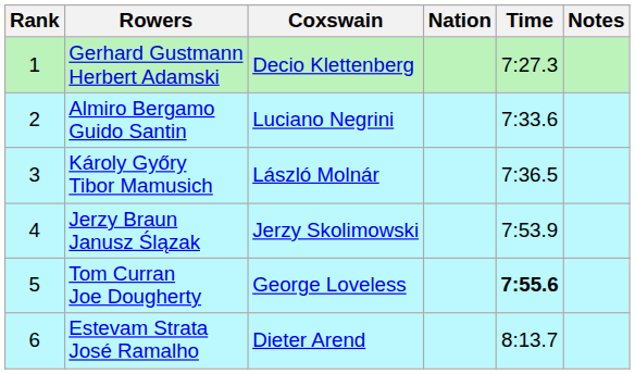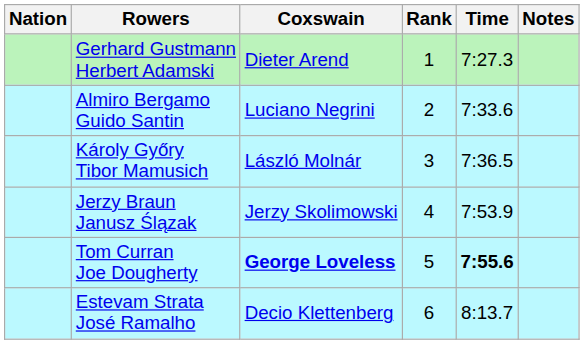columns swapped: Rank <-> Nation
Gerhard Gustmann Herbert Adamski | Coxswain: Decio Klettenberg -> Dieter Arend
Tom Curran Joe Dougherty | Coxswain: normal -> bold
Estevam Strata José Ramalho | Coxswain: Dieter Arend -> Decio Klettenberg
